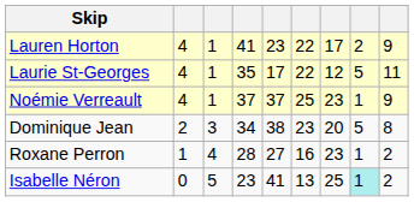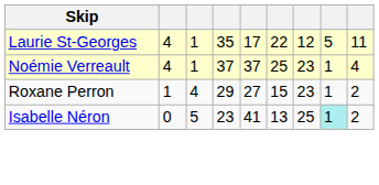- row: Lauren Horton | 4 | 1 | 41 | 23 | 22 | 17 | 2 | 9
Noémie Verreault | column 9: 9 -> 4
- row: Dominique Jean | 2 | 3 | 34 | 38 | 23 | 20 | 5 | 8
Roxane Perron | column 4: 28 -> 29
Roxane Perron | column 6: 16 -> 15
